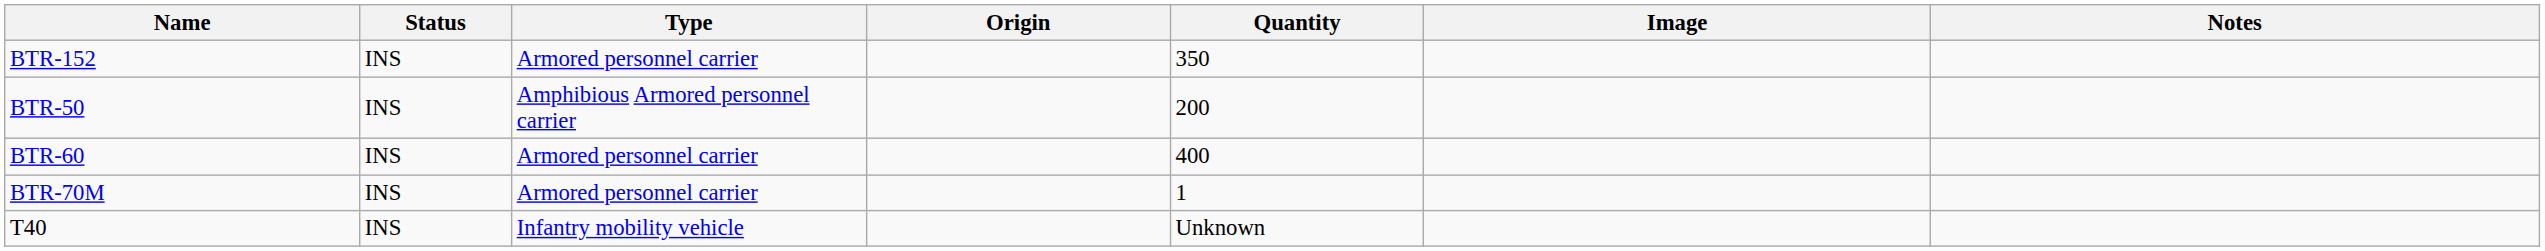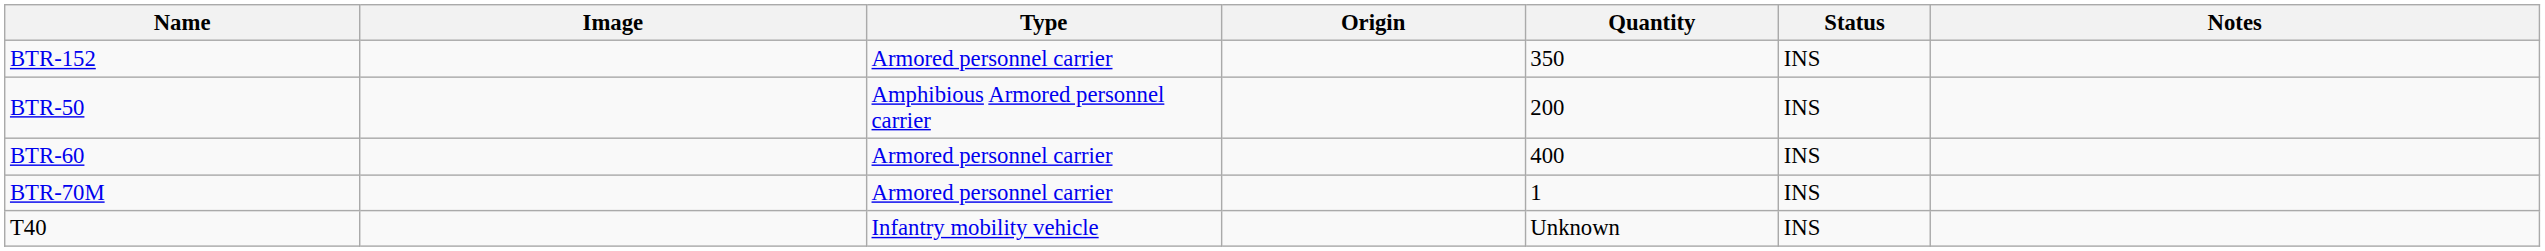columns swapped: Image <-> Status
